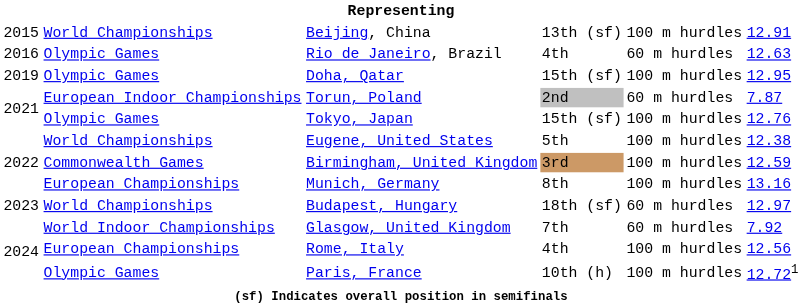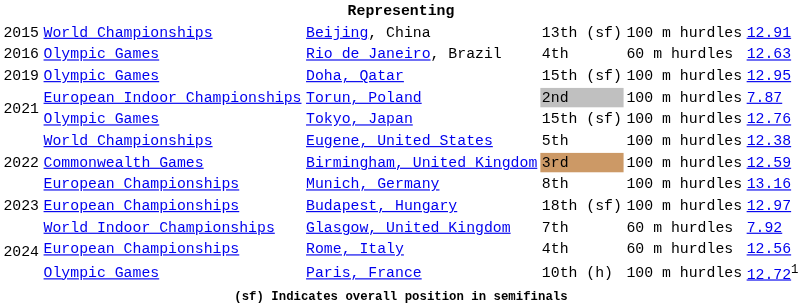Torun, Poland | column 5: 60 m hurdles -> 100 m hurdles
Budapest, Hungary | column 2: World Championships -> European Championships
Budapest, Hungary | column 5: 60 m hurdles -> 100 m hurdles
Rome, Italy | column 5: 100 m hurdles -> 60 m hurdles
